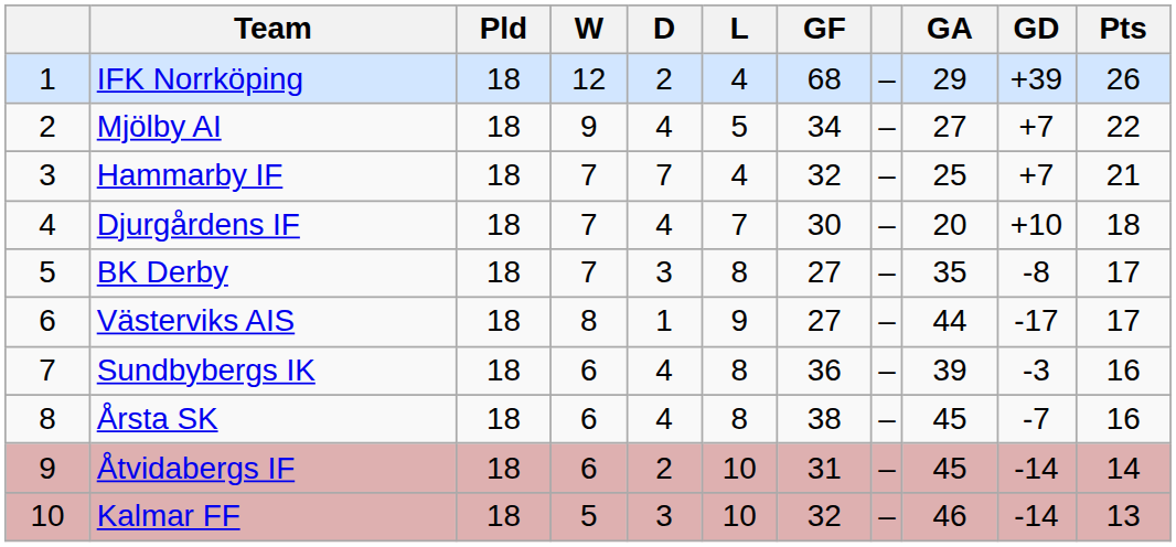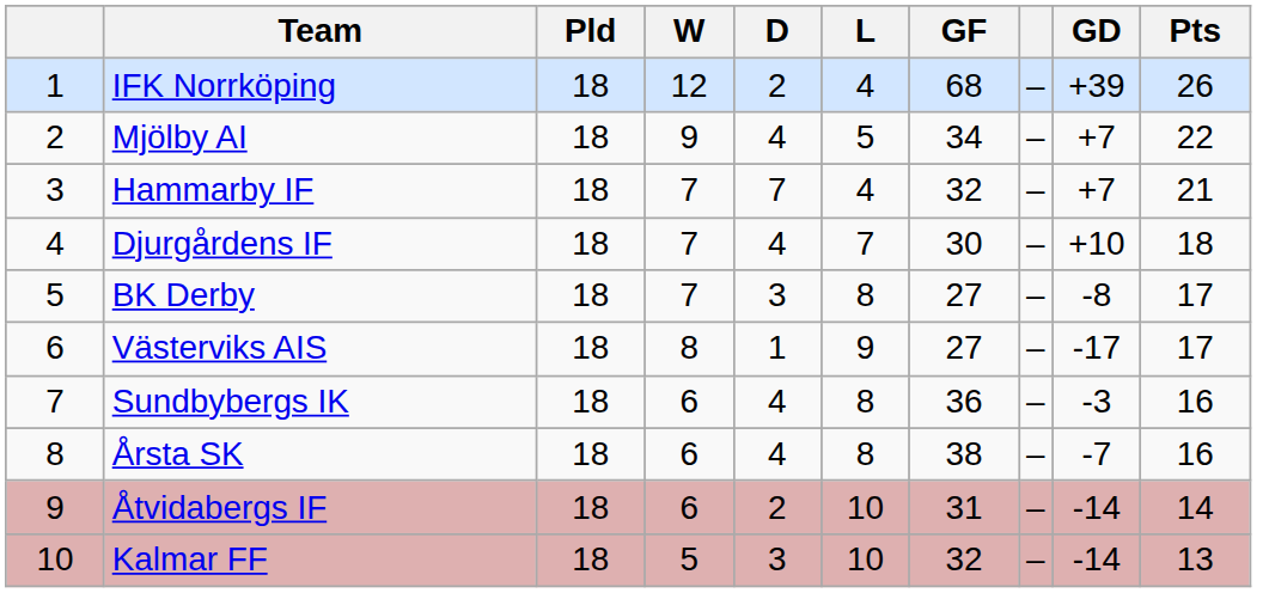- column: GA | 29 | 27 | 25 | 20 | 35 | 44 | 39 | 45 | 45 | 46
